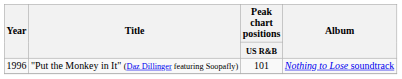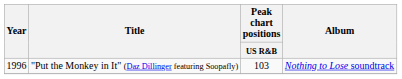"Put the Monkey in It" (Daz Dillinger featuring Soopafly) | Peak chart positions / US R&B: 101 -> 103
